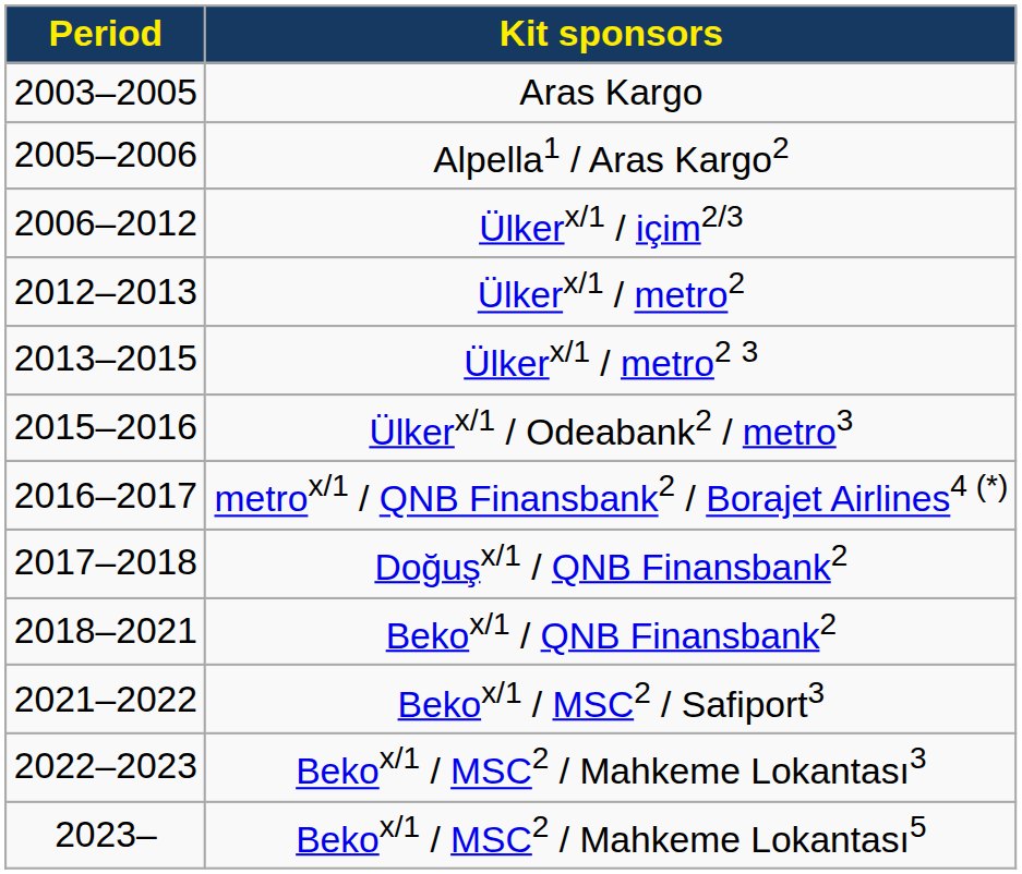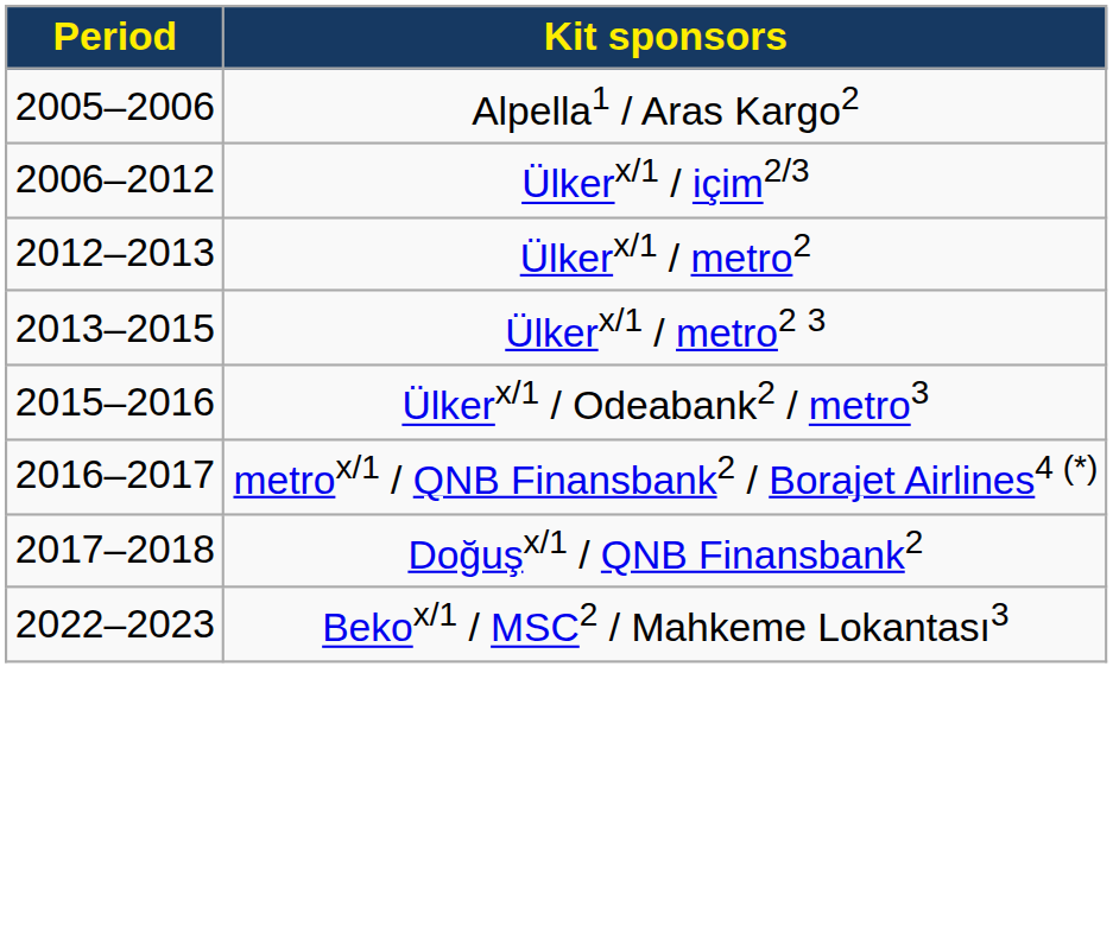- row: 2003–2005 | Aras Kargo
- row: 2018–2021 | Bekox/1 / QNB Finansbank2
- row: 2021–2022 | Bekox/1 / MSC2 / Safiport3
- row: 2023– | Bekox/1 / MSC2 / Mahkeme Lokantası5
